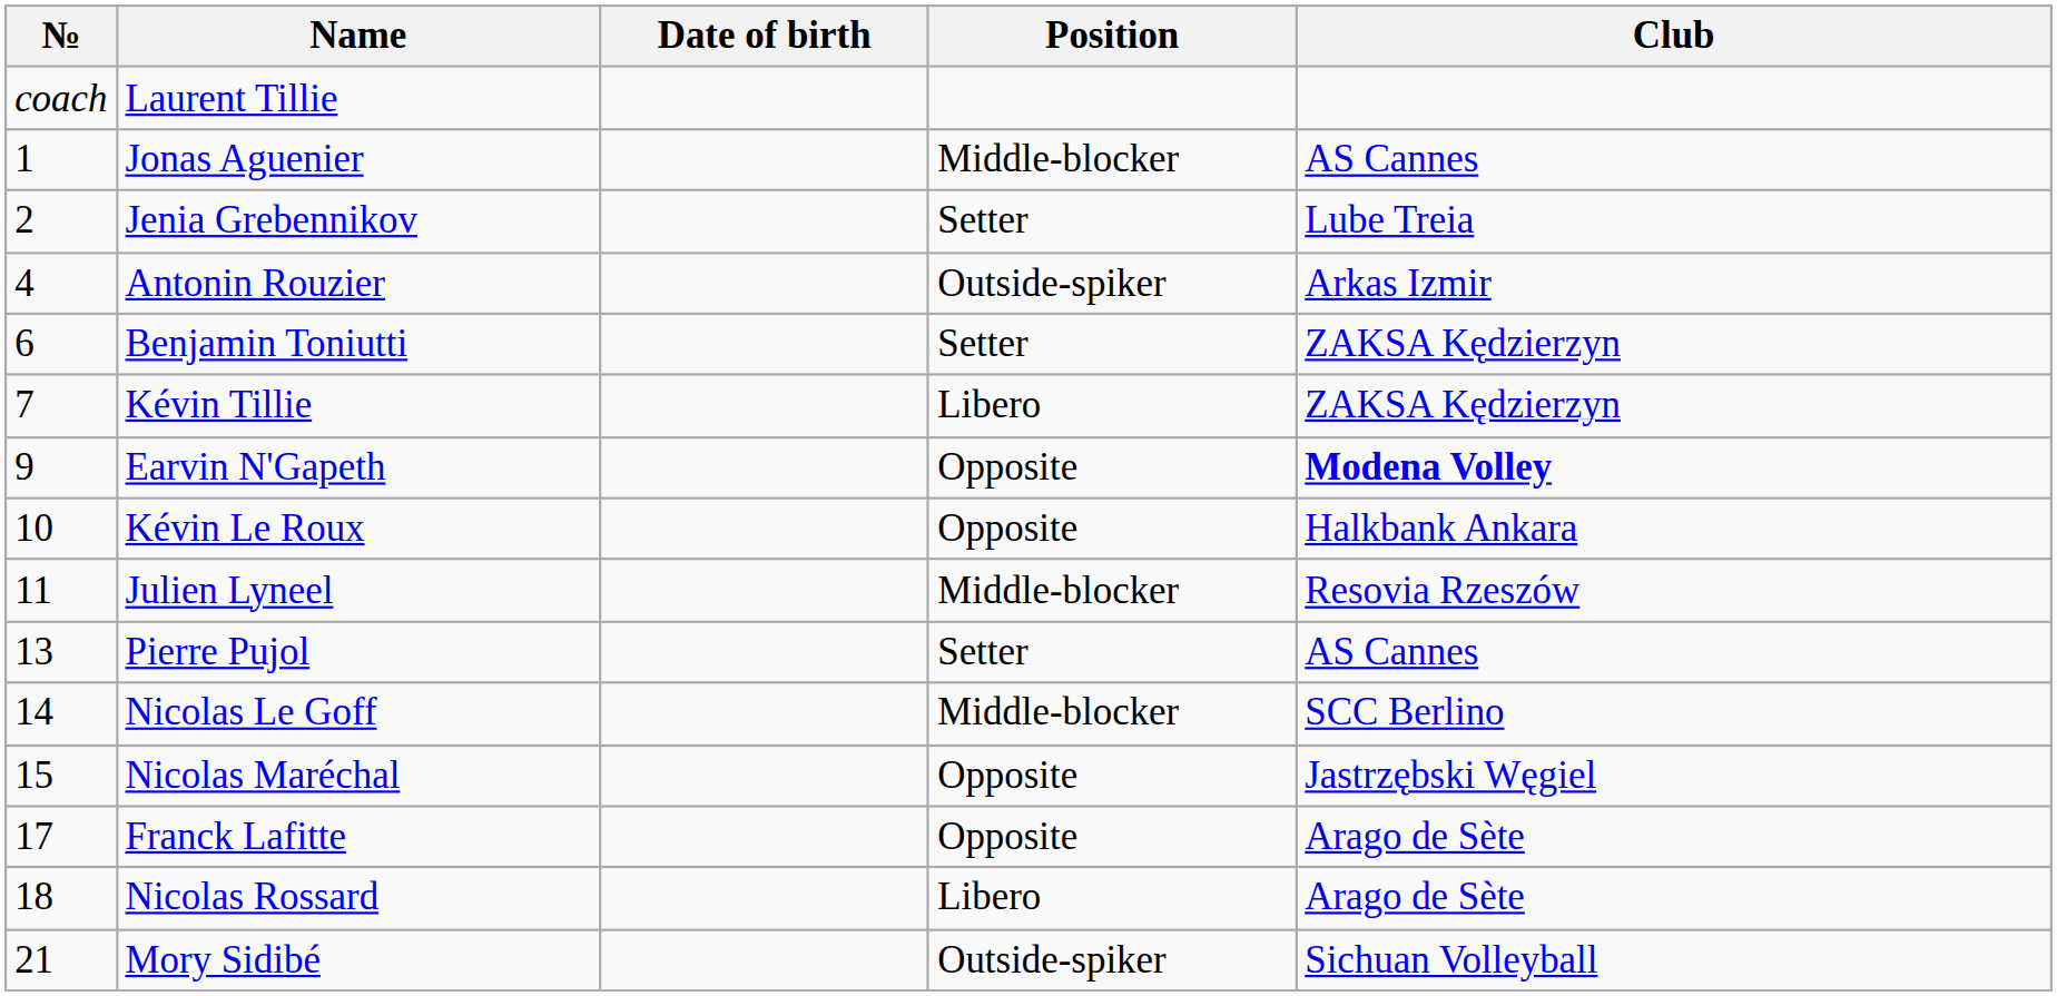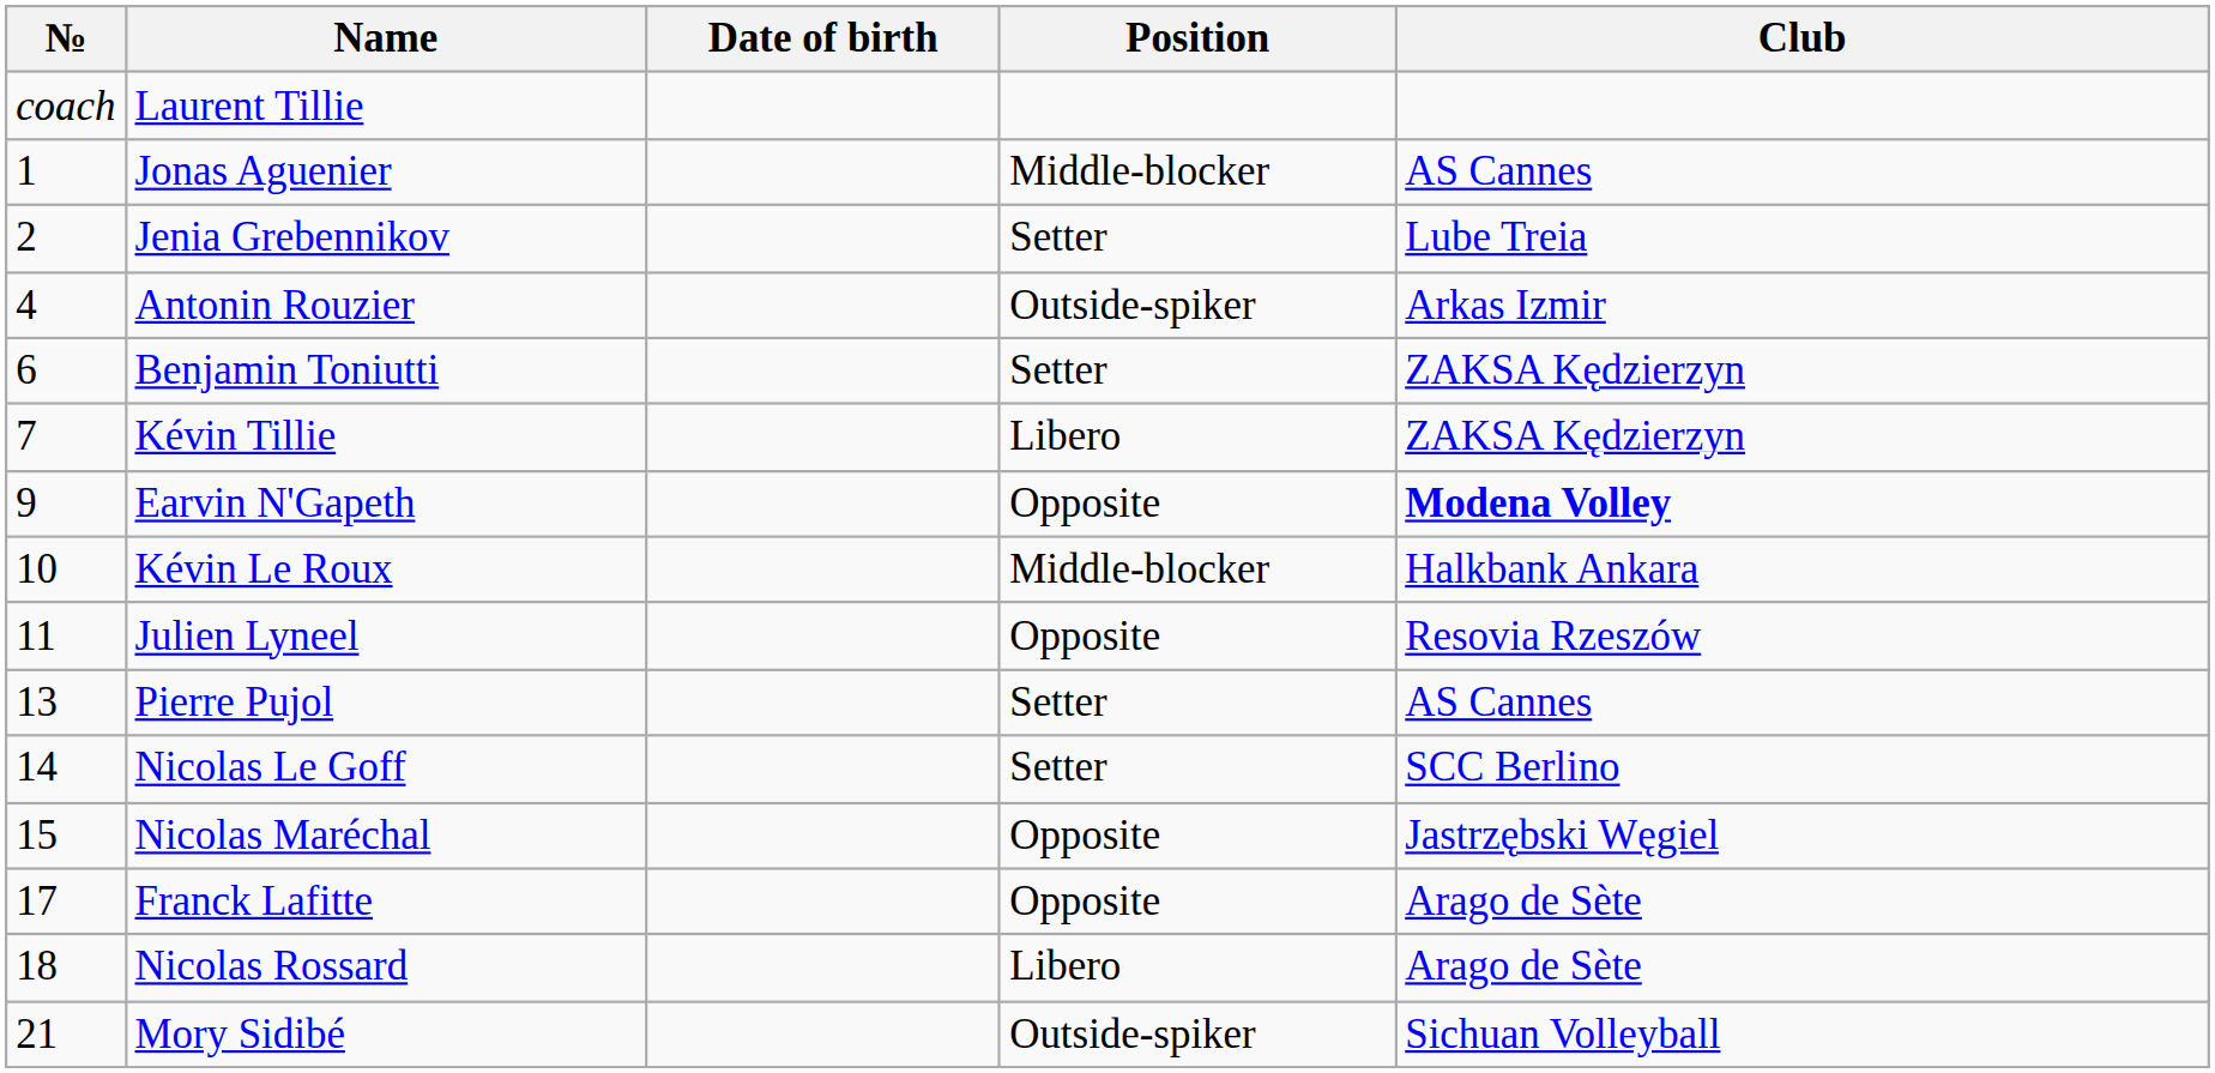Kévin Le Roux | Position: Opposite -> Middle-blocker
Julien Lyneel | Position: Middle-blocker -> Opposite
Nicolas Le Goff | Position: Middle-blocker -> Setter
